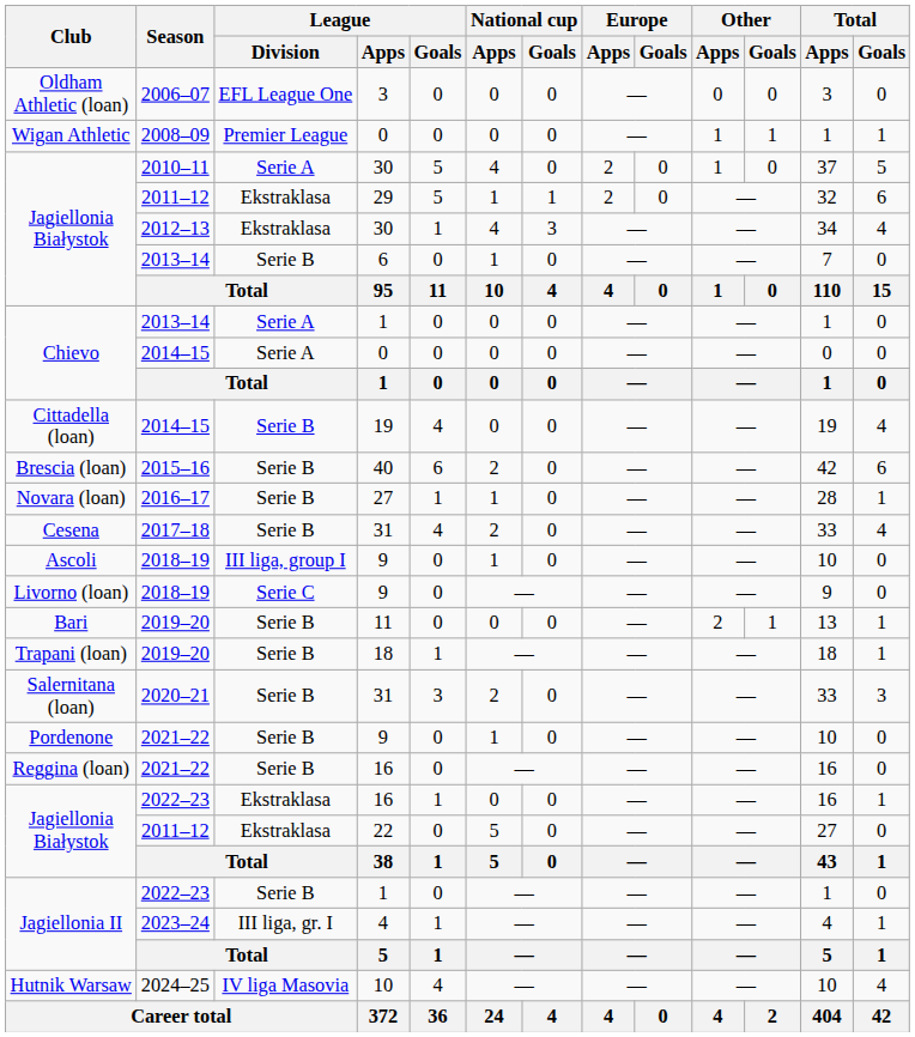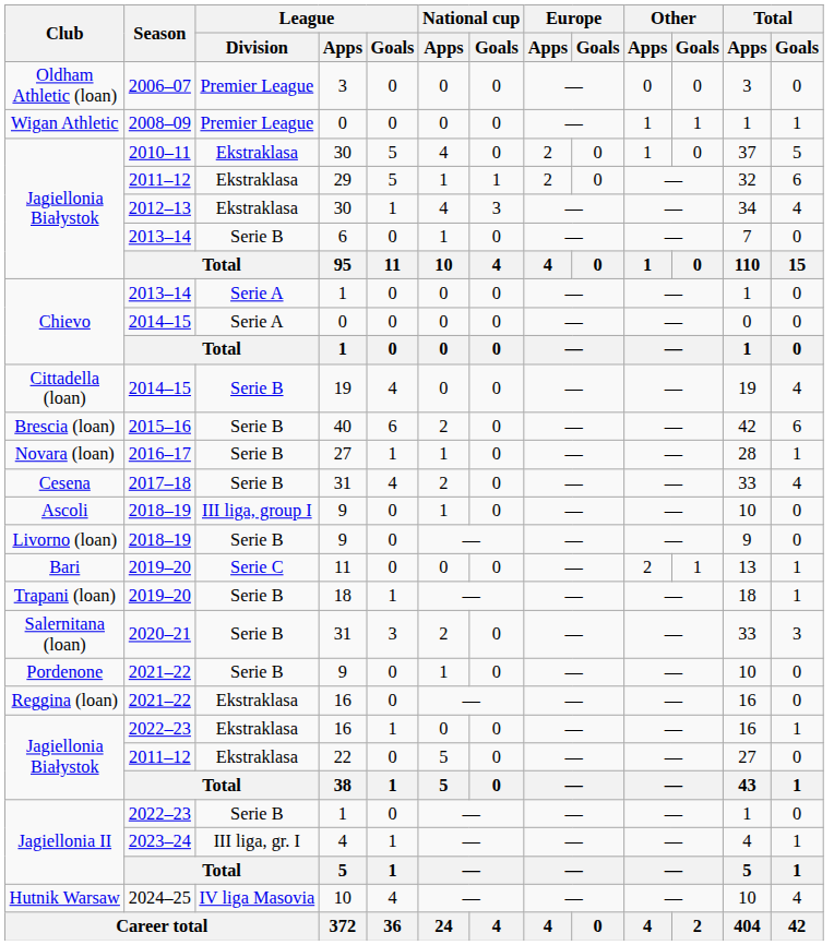Oldham Athletic (loan) | League / Division: EFL League One -> Premier League
Jagiellonia Białystok / 2010–11 | League / Division: Serie A -> Ekstraklasa
Livorno (loan) | League / Division: Serie C -> Serie B
Bari | League / Division: Serie B -> Serie C
Reggina (loan) | League / Division: Serie B -> Ekstraklasa
